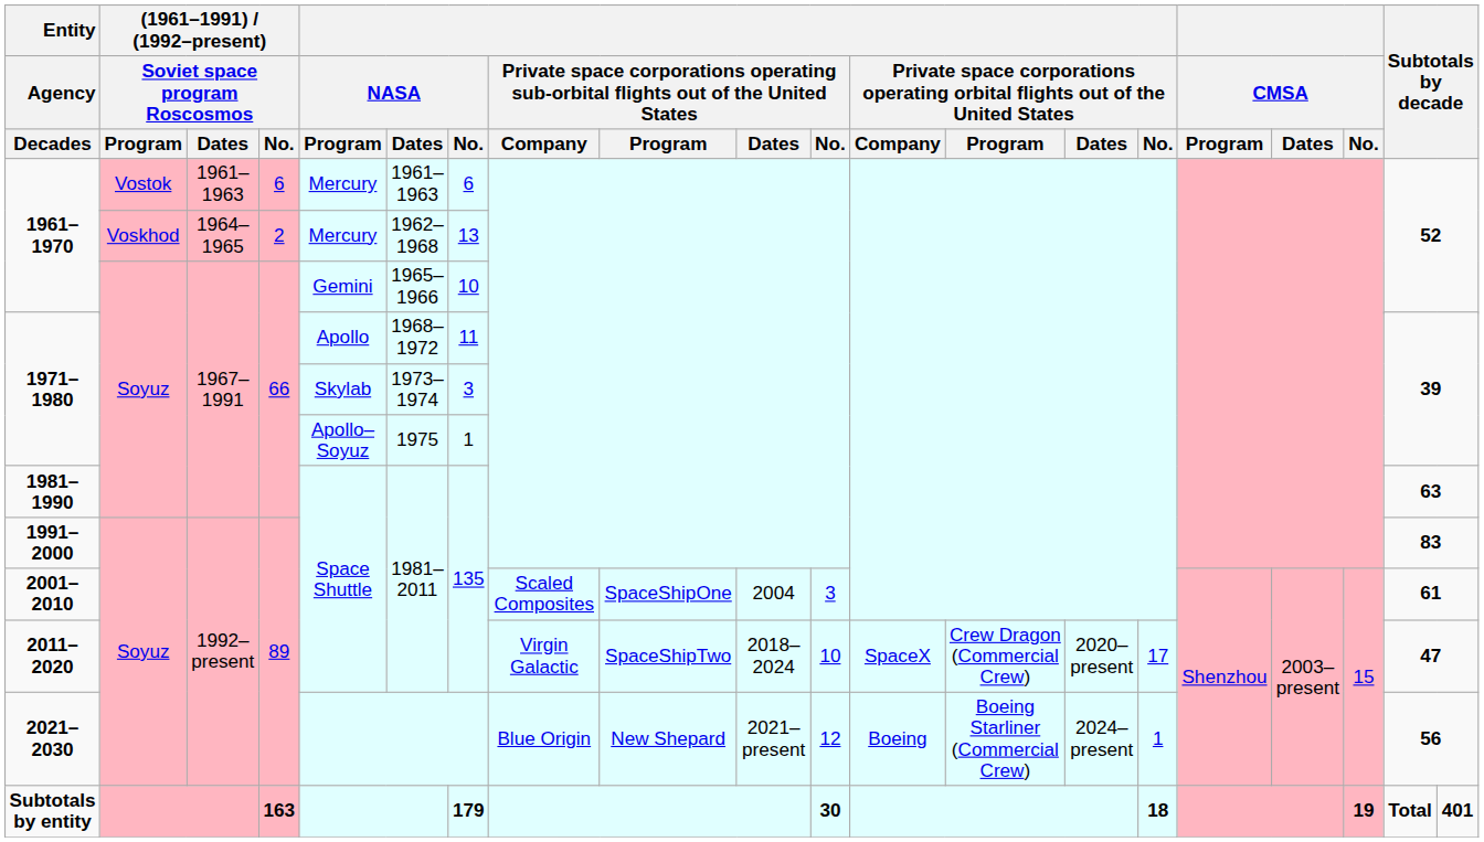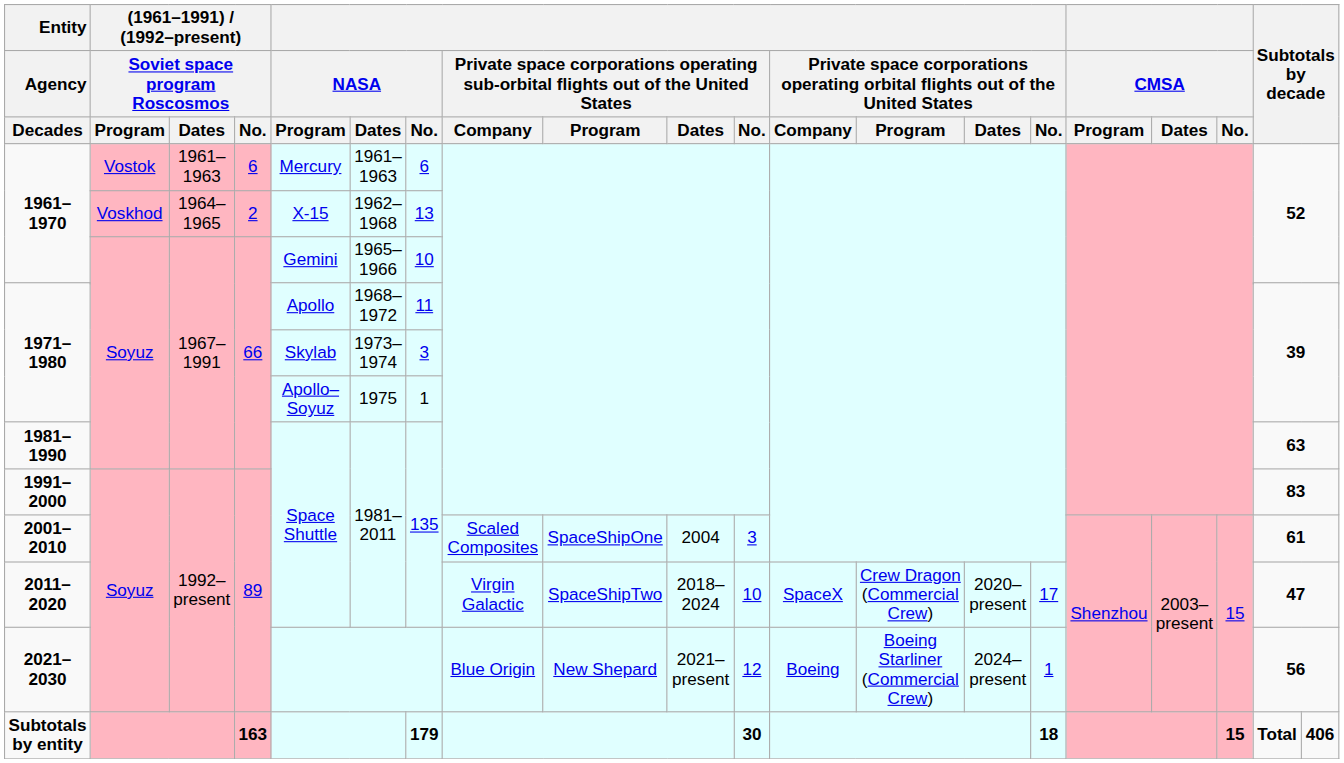1961–1970 / 1964–1965 | NASA / Program: Mercury -> X-15
Subtotals by entity | CMSA / No.: 19 -> 15
Subtotals by entity | column 20: 401 -> 406
